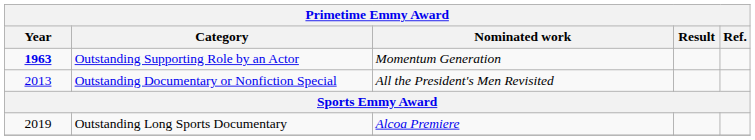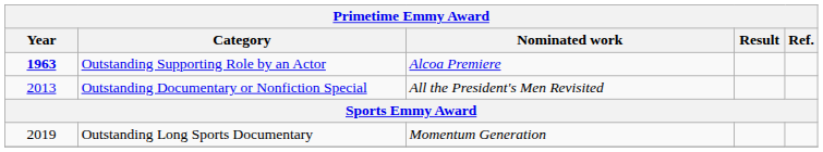Outstanding Supporting Role by an Actor | Nominated work: Momentum Generation -> Alcoa Premiere
Outstanding Long Sports Documentary | Nominated work: Alcoa Premiere -> Momentum Generation
